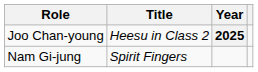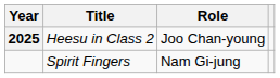columns swapped: Year <-> Role
